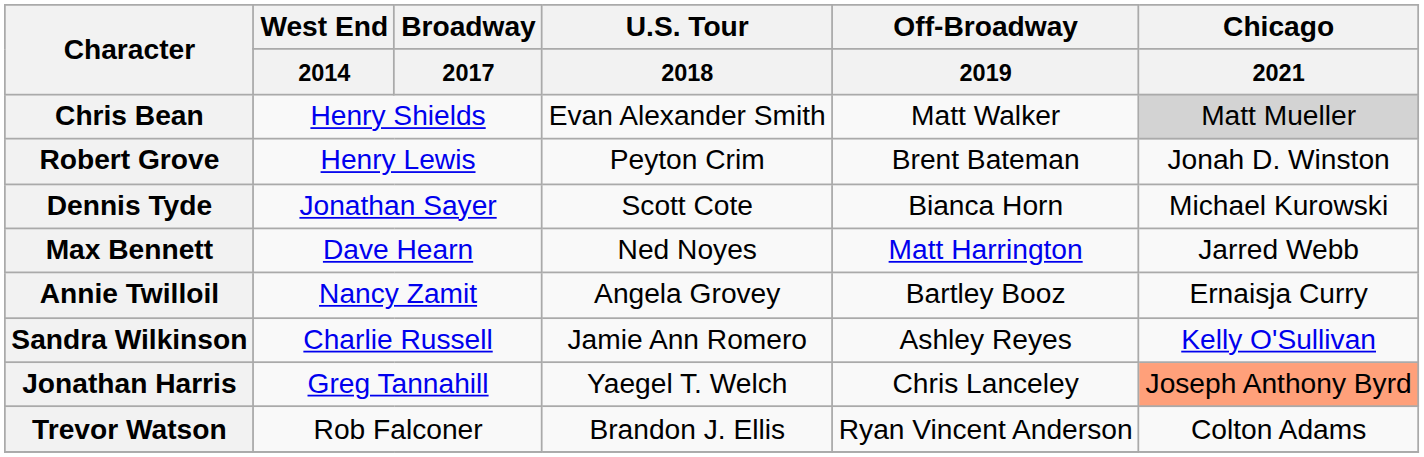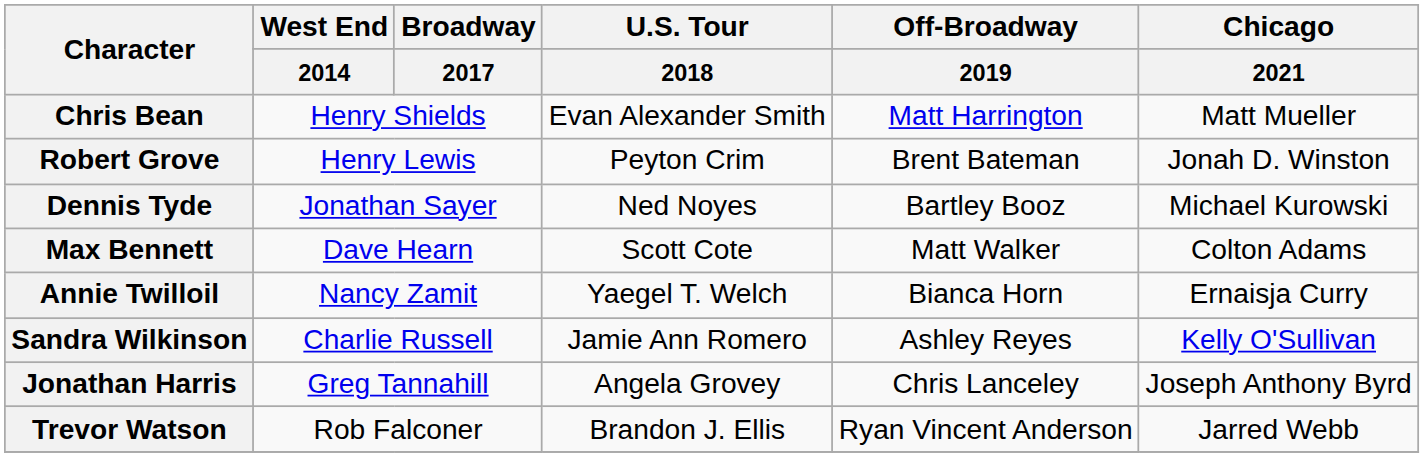Chris Bean | Off-Broadway / 2019: Matt Walker -> Matt Harrington
Chris Bean | Chicago / 2021: lightgrey background -> no background
Dennis Tyde | U.S. Tour / 2018: Scott Cote -> Ned Noyes
Dennis Tyde | Off-Broadway / 2019: Bianca Horn -> Bartley Booz
Max Bennett | U.S. Tour / 2018: Ned Noyes -> Scott Cote
Max Bennett | Off-Broadway / 2019: Matt Harrington -> Matt Walker
Max Bennett | Chicago / 2021: Jarred Webb -> Colton Adams
Annie Twilloil | U.S. Tour / 2018: Angela Grovey -> Yaegel T. Welch
Annie Twilloil | Off-Broadway / 2019: Bartley Booz -> Bianca Horn
Jonathan Harris | U.S. Tour / 2018: Yaegel T. Welch -> Angela Grovey
Jonathan Harris | Chicago / 2021: lightsalmon background -> no background
Trevor Watson | Chicago / 2021: Colton Adams -> Jarred Webb
